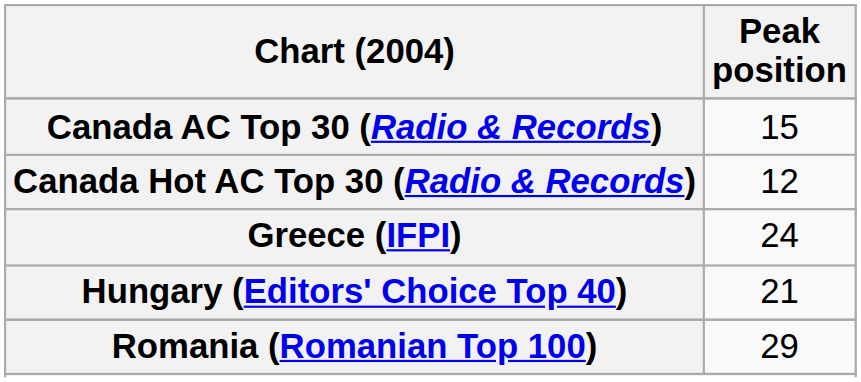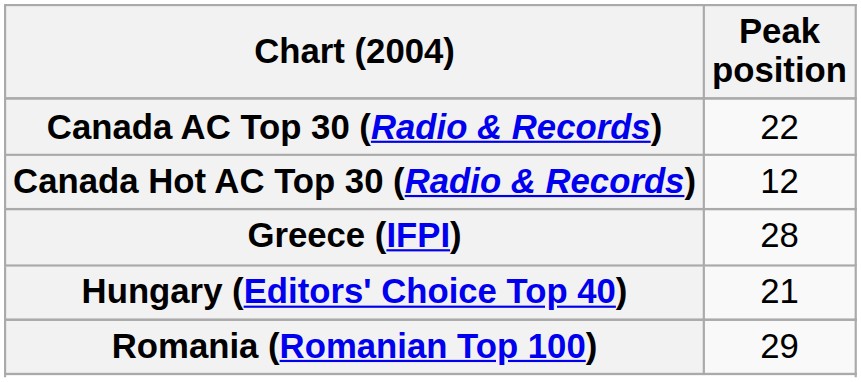Canada AC Top 30 (Radio & Records) | Peak position: 15 -> 22
Greece (IFPI) | Peak position: 24 -> 28
